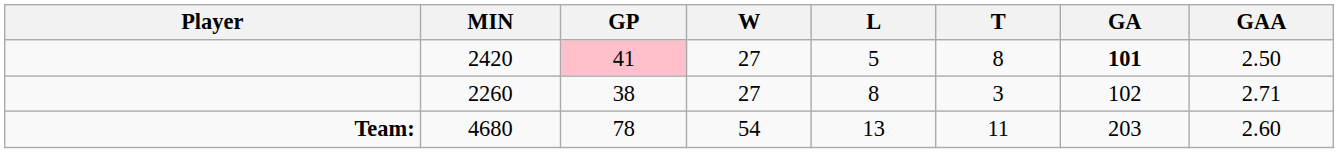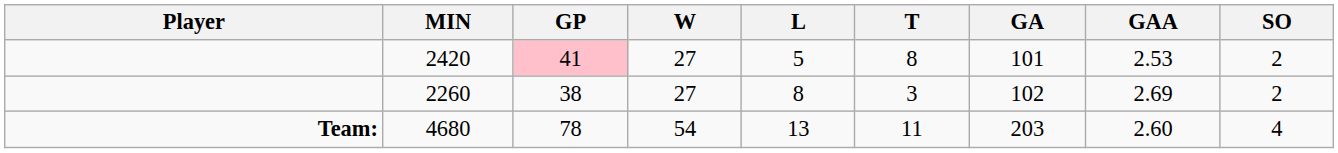+ column: SO | 2 | 2 | 4
2420 | GA: bold -> normal
2420 | GAA: 2.50 -> 2.53
2260 | GAA: 2.71 -> 2.69
